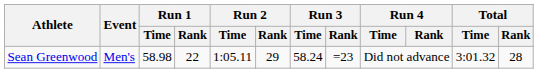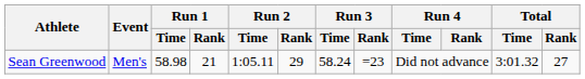Sean Greenwood | Run 1 / Rank: 22 -> 21
Sean Greenwood | Total / Rank: 28 -> 27
